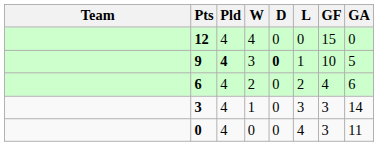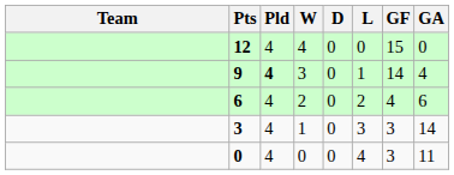9 | D: bold -> normal
9 | GF: 10 -> 14
9 | GA: 5 -> 4
